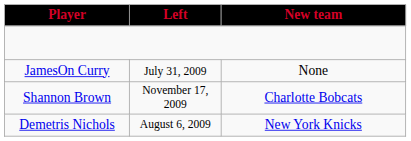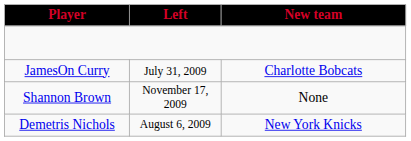JamesOn Curry | New team: None -> Charlotte Bobcats
Shannon Brown | New team: Charlotte Bobcats -> None
